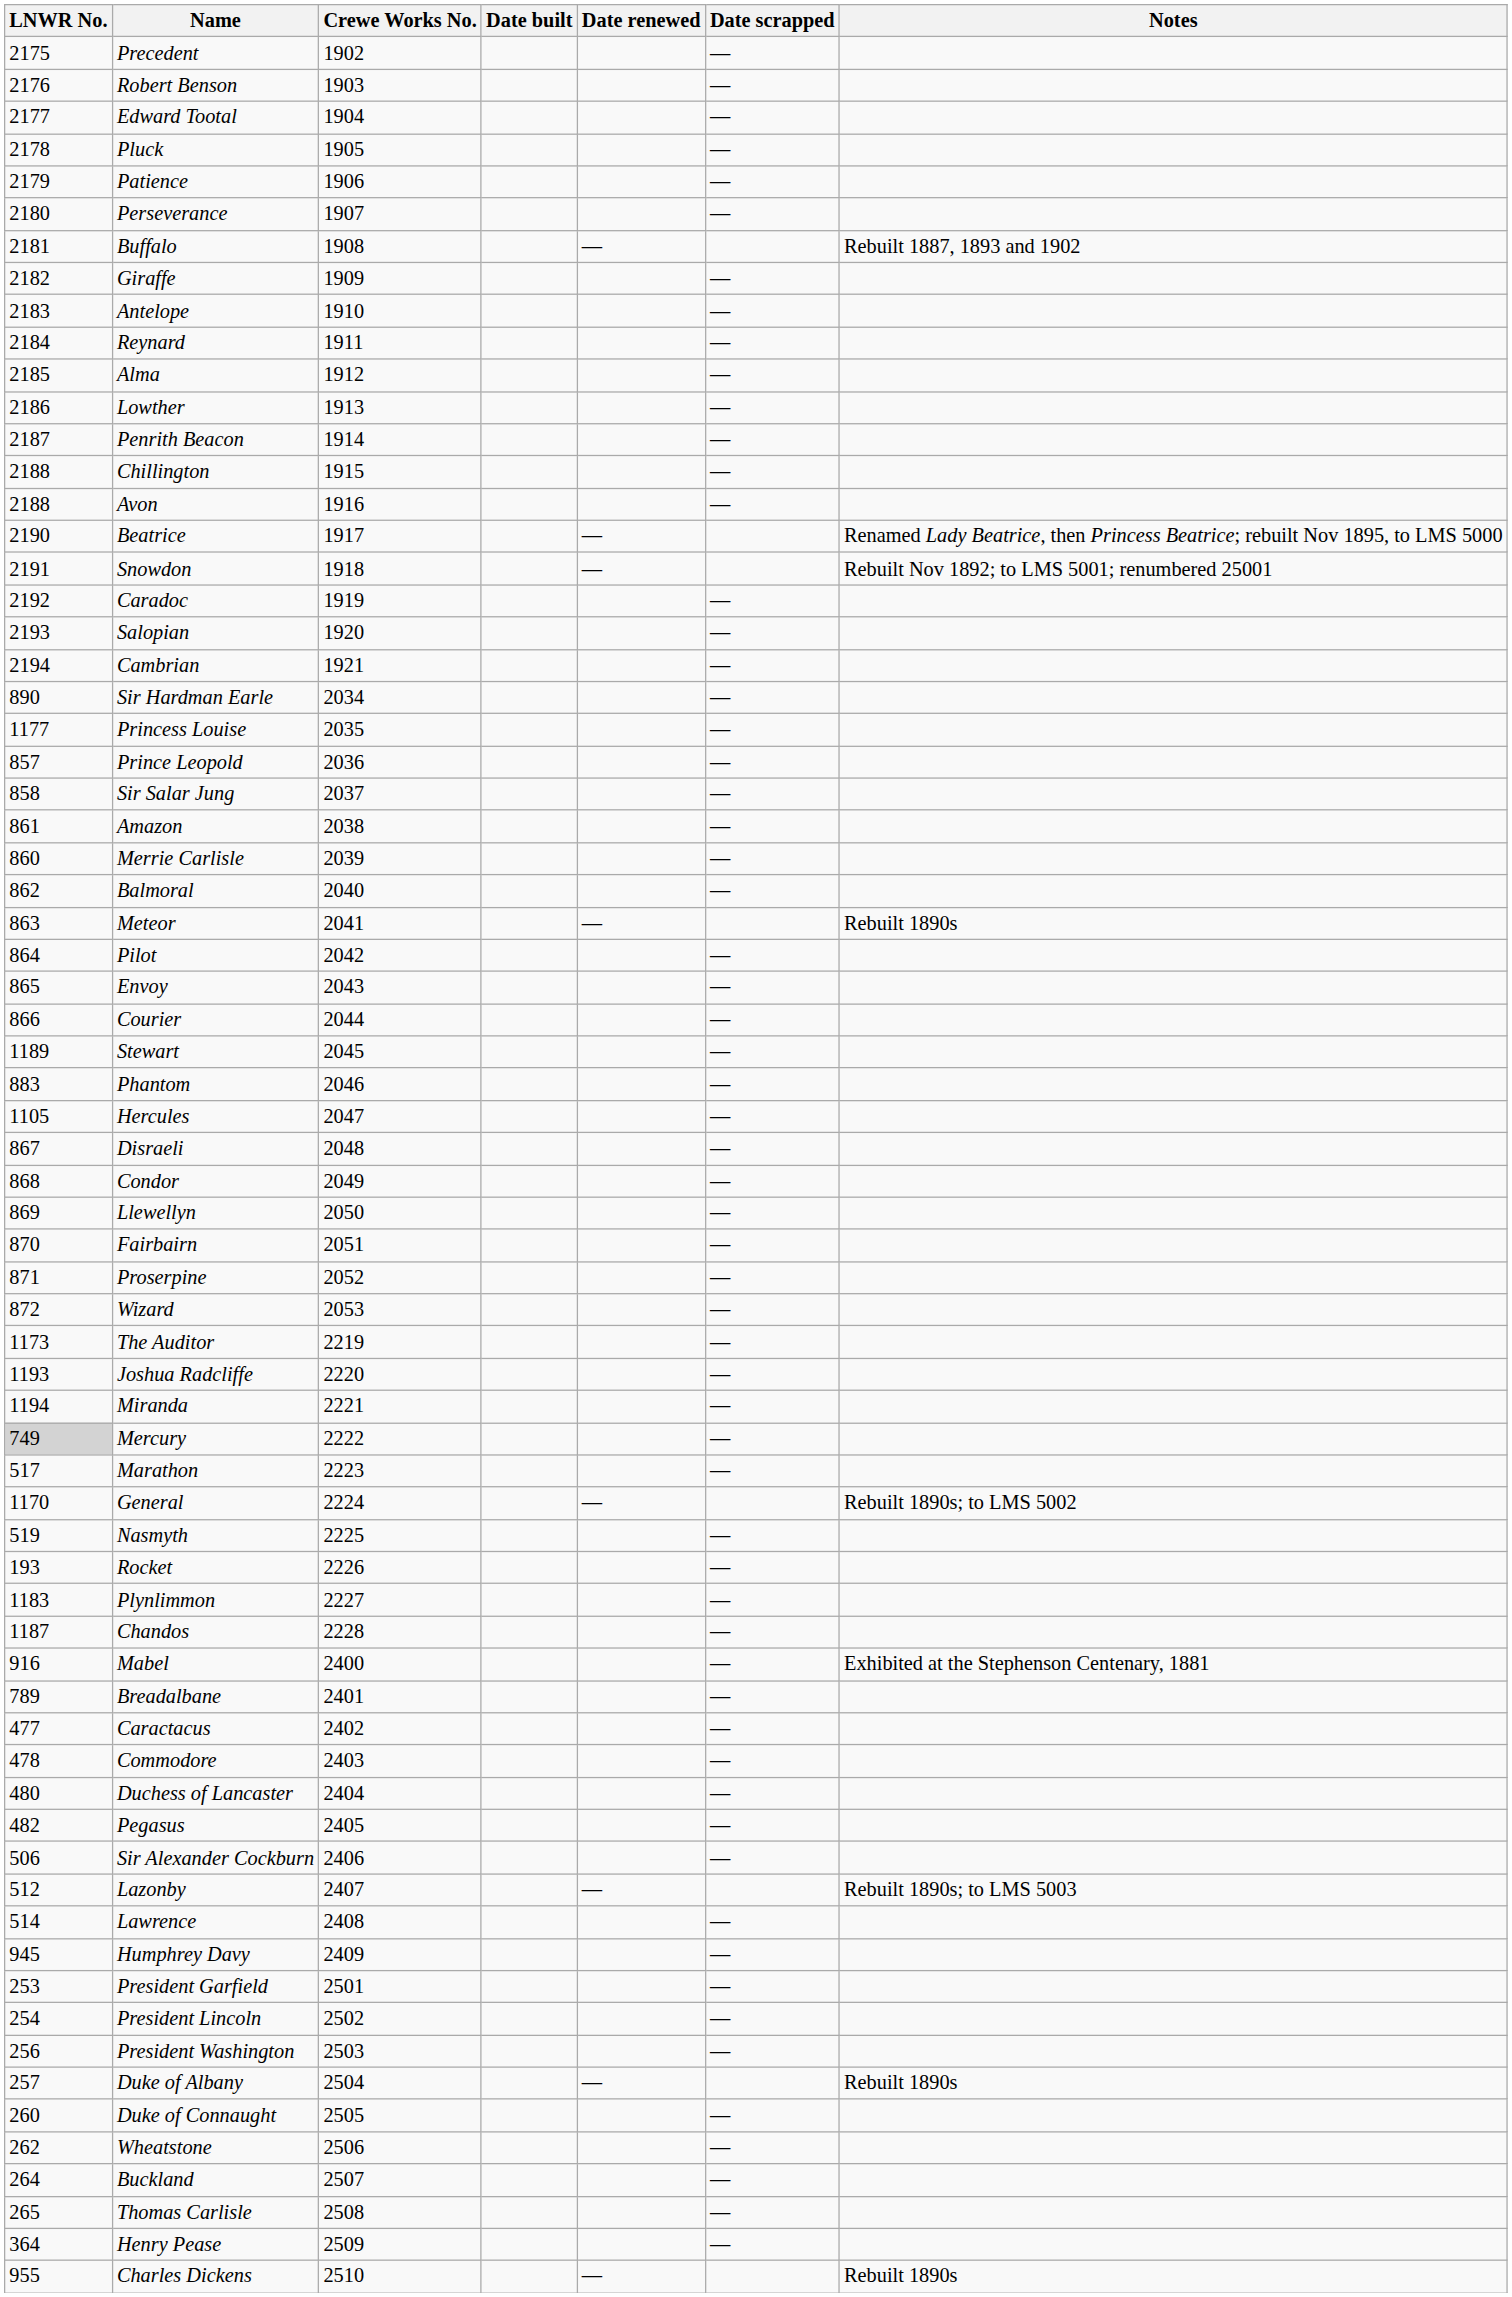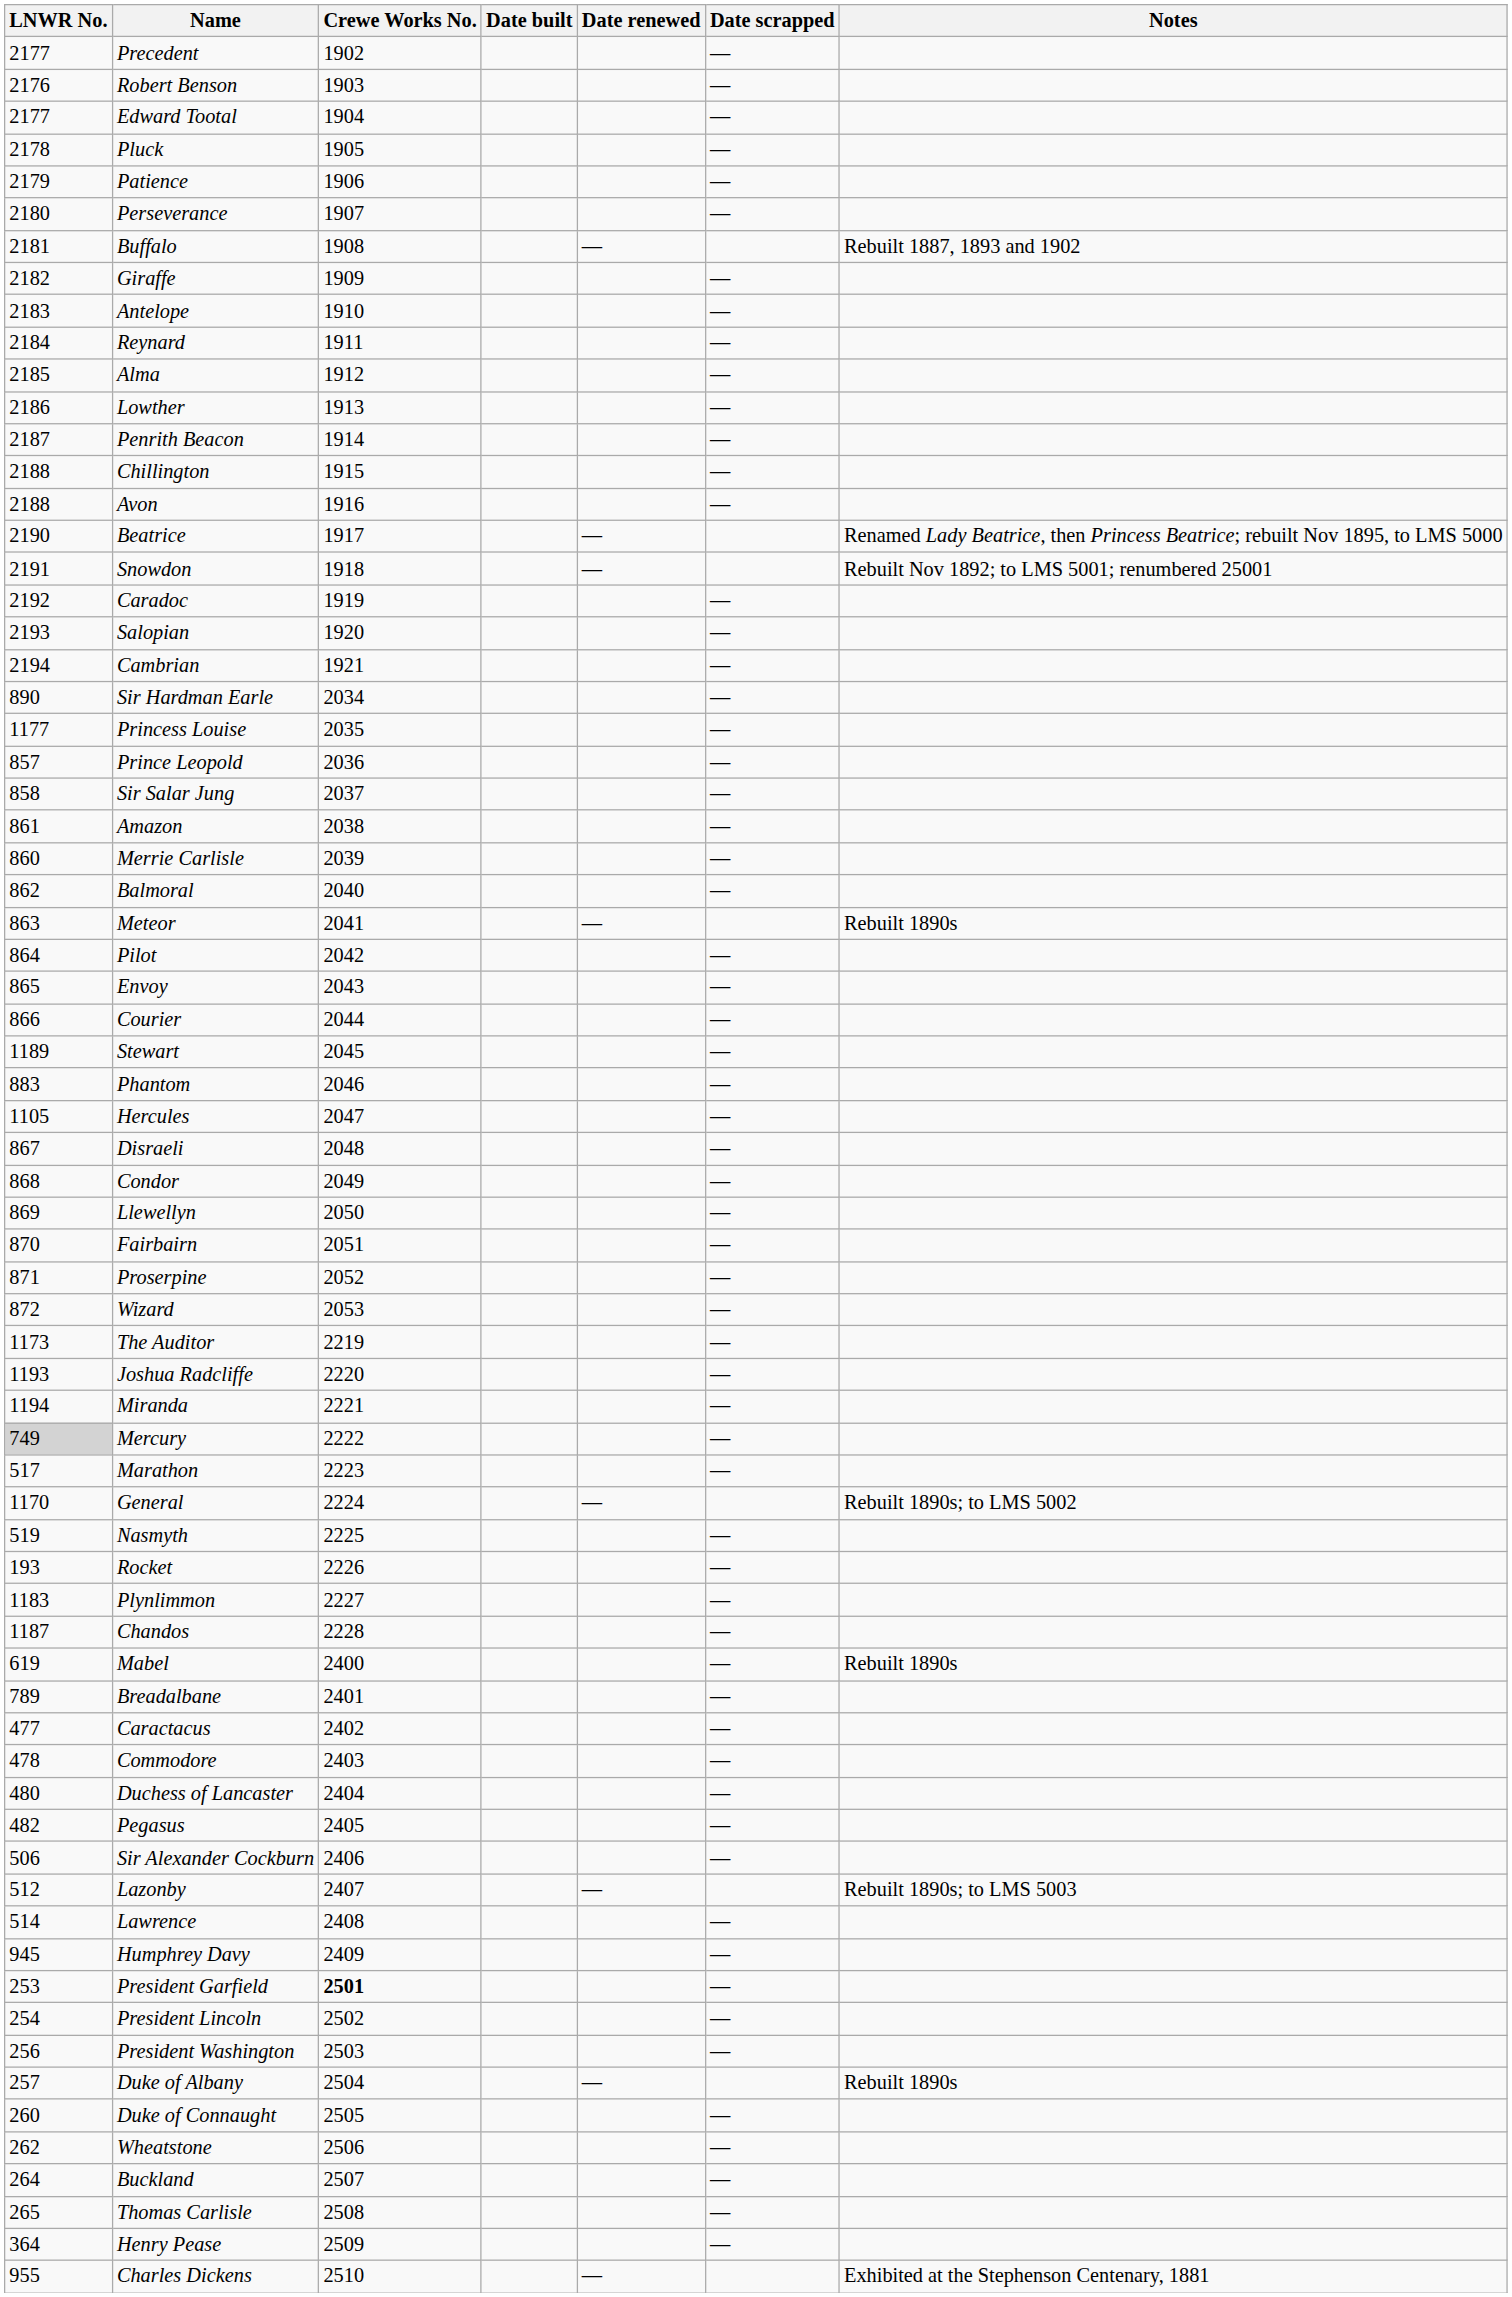Precedent | LNWR No.: 2175 -> 2177
Mabel | LNWR No.: 916 -> 619
Mabel | Notes: Exhibited at the Stephenson Centenary, 1881 -> Rebuilt 1890s
President Garfield | Crewe Works No.: normal -> bold
Charles Dickens | Notes: Rebuilt 1890s -> Exhibited at the Stephenson Centenary, 1881
